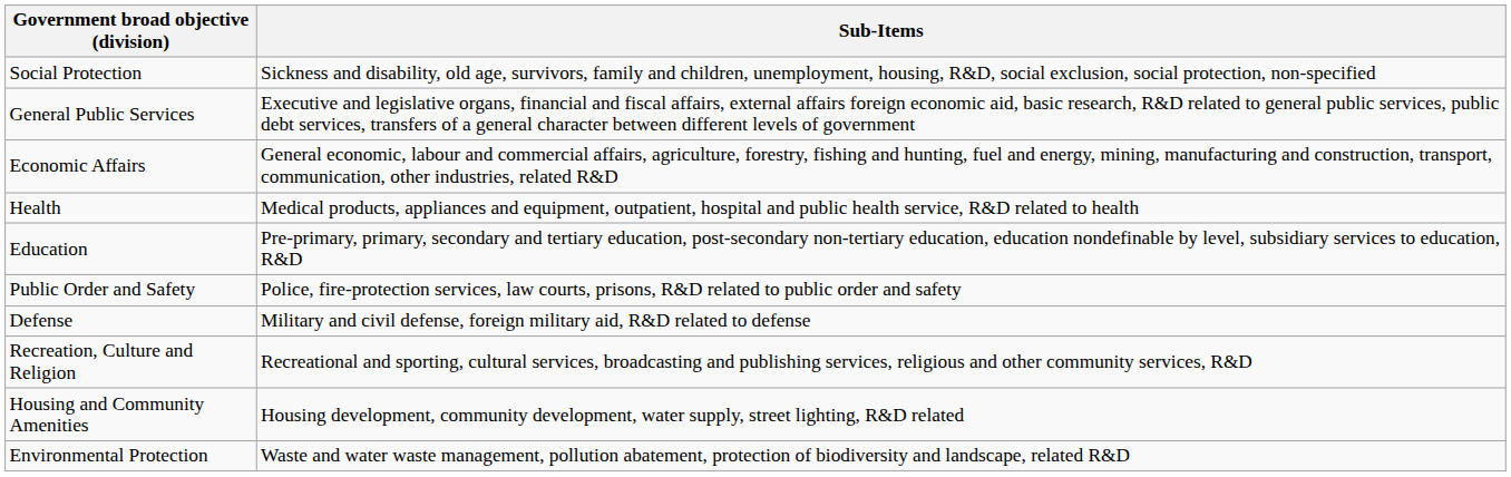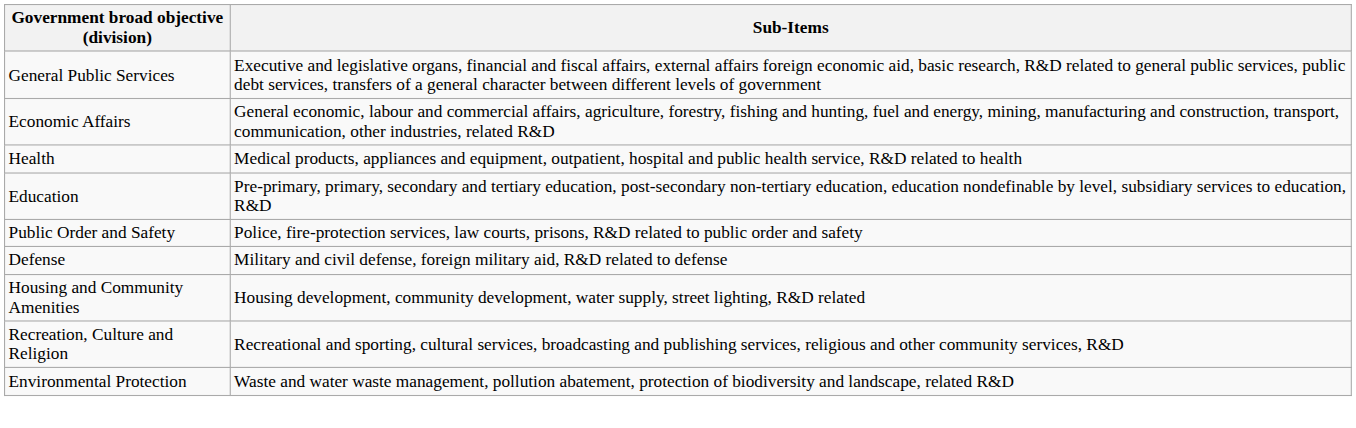- row: Social Protection | Sickness and disability, old age, survivors, family and children, unemployment, housing, R&D, social exclusion, social protection, non-specified
rows swapped: Recreation, Culture and Religion <-> Housing and Community Amenities
